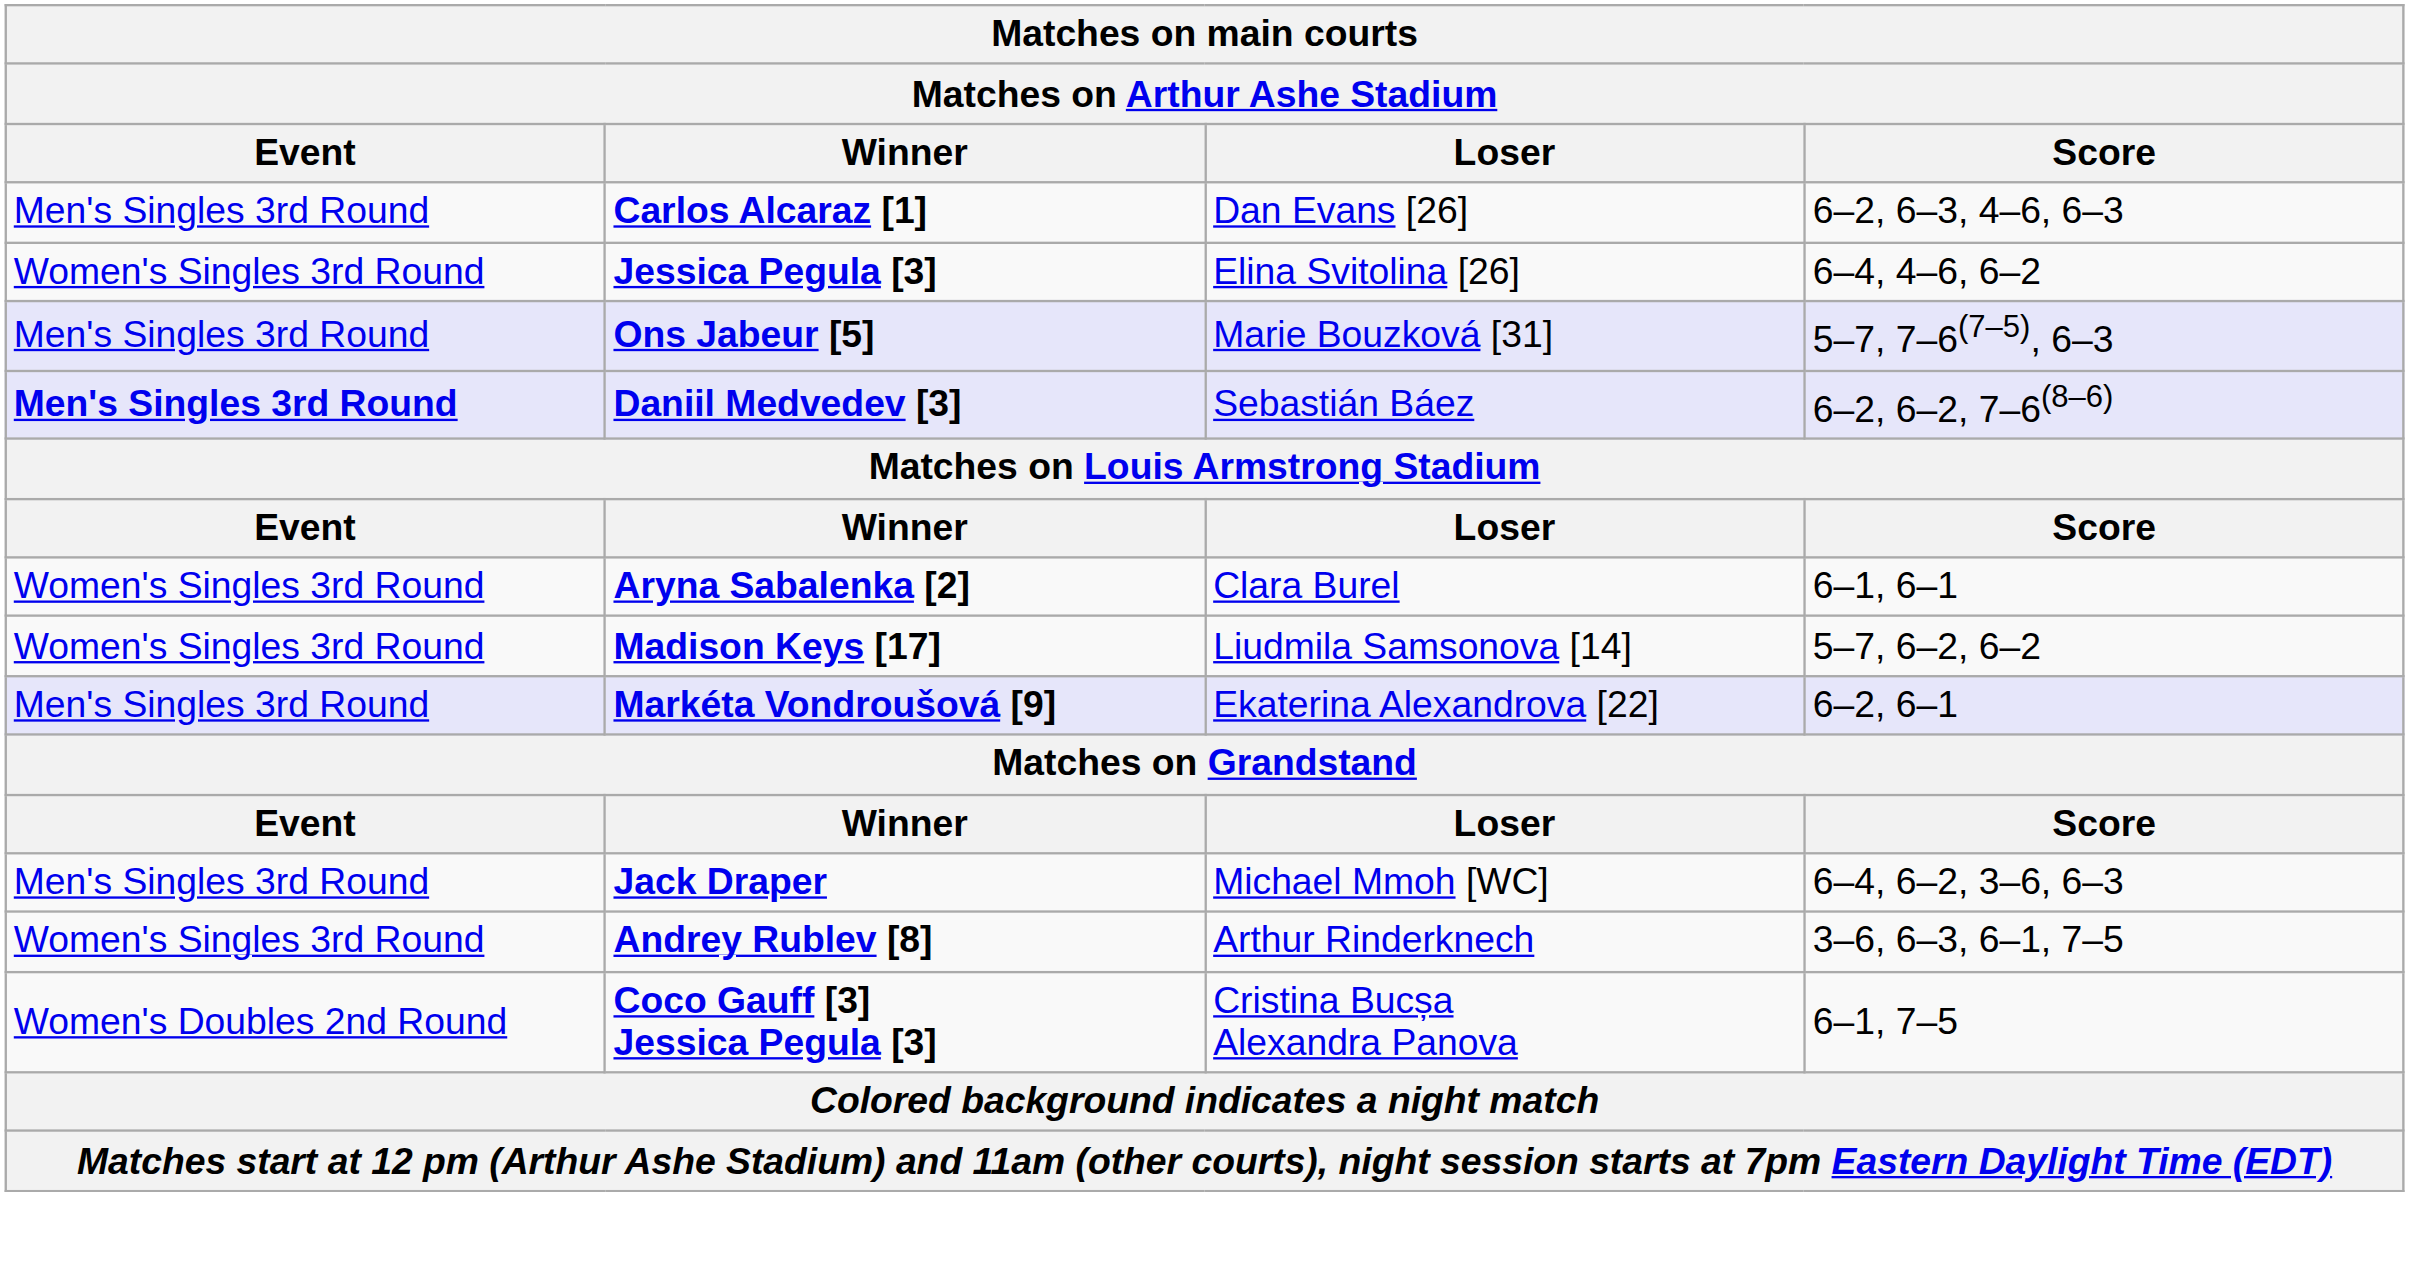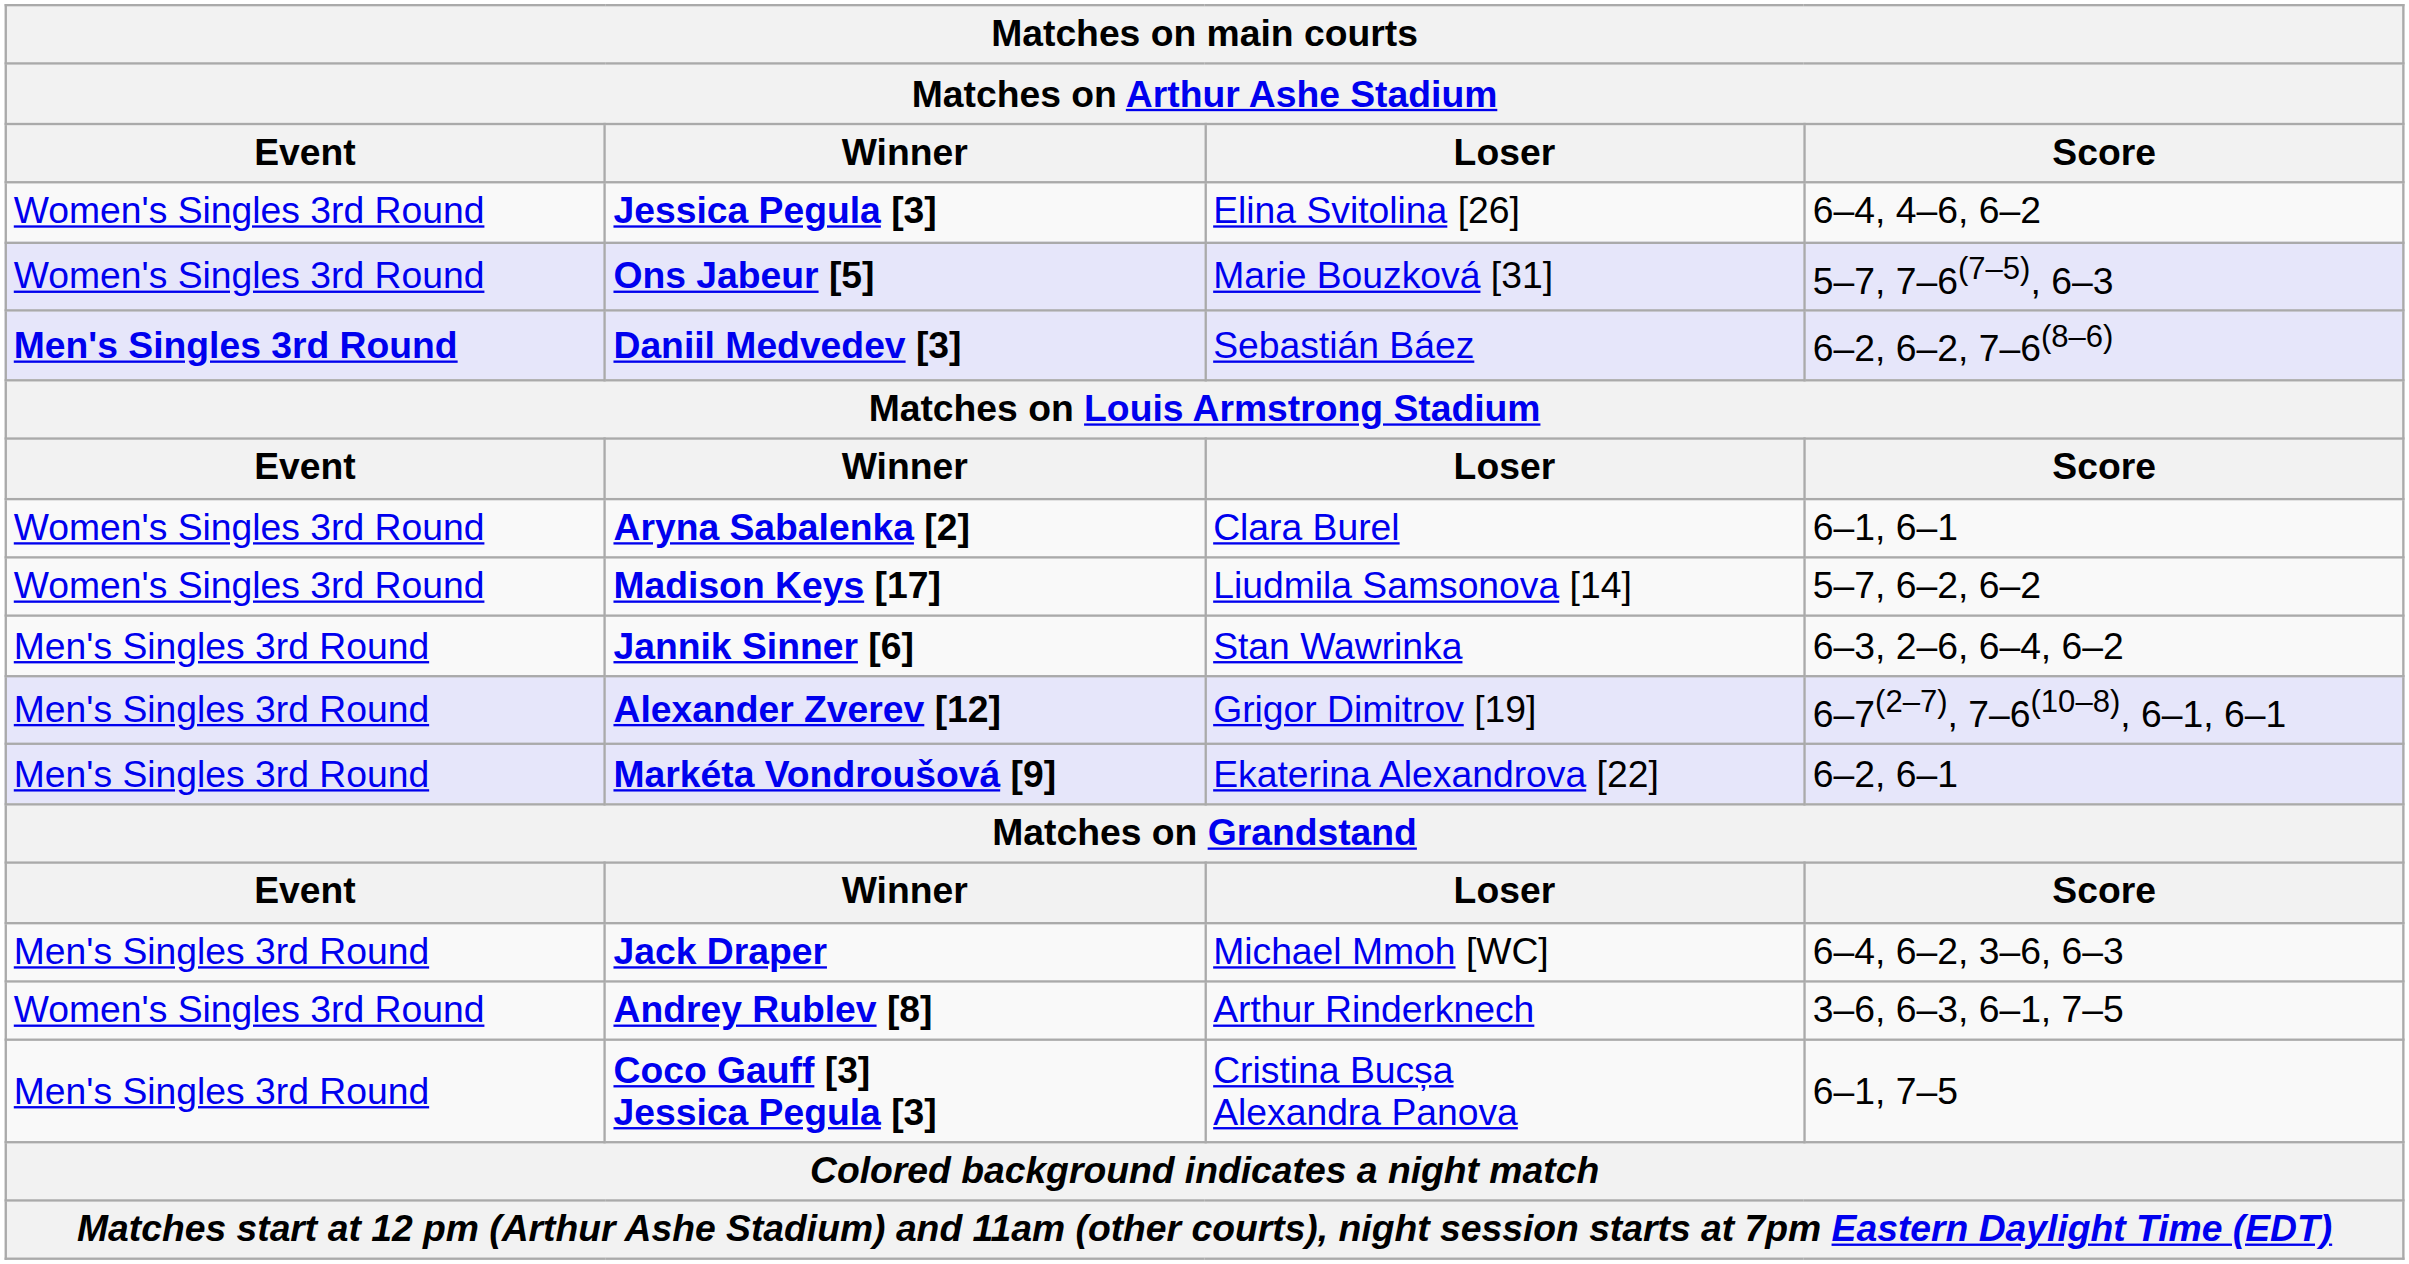- row: Men's Singles 3rd Round | Carlos Alcaraz [1] | Dan Evans [26] | 6–2, 6–3, 4–6, 6–3
Ons Jabeur [5] | Event: Men's Singles 3rd Round -> Women's Singles 3rd Round
+ row: Men's Singles 3rd Round | Jannik Sinner [6] | Stan Wawrinka | 6–3, 2–6, 6–4, 6–2
+ row: Men's Singles 3rd Round | Alexander Zverev [12] | Grigor Dimitrov [19] | 6–7(2–7), 7–6(10–8), 6–1, 6–1
Coco Gauff [3] Jessica Pegula [3] | Event: Women's Doubles 2nd Round -> Men's Singles 3rd Round
